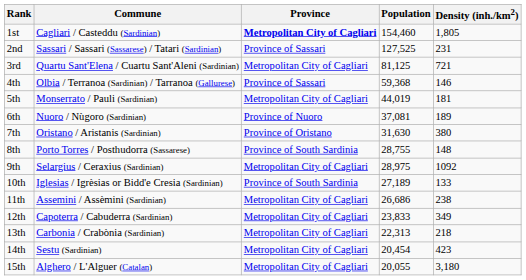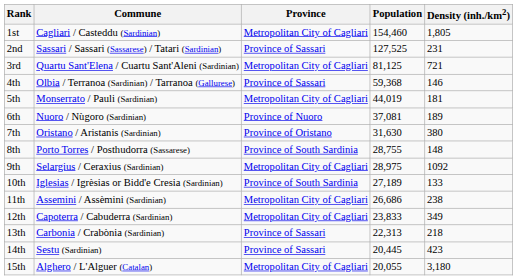1st | Province: bold -> normal
13th | Province: Metropolitan City of Cagliari -> Province of Sassari
14th | Province: Metropolitan City of Cagliari -> Province of Sassari
14th | Population: 20,454 -> 20,445
